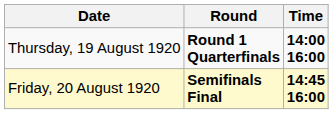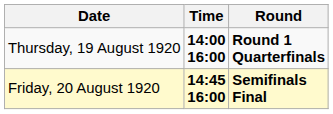columns swapped: Time <-> Round
